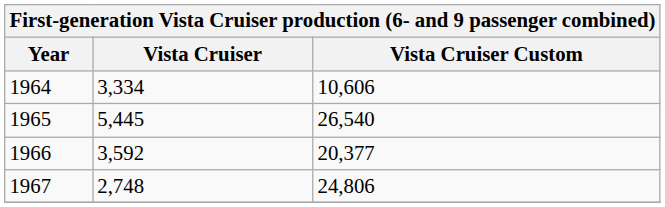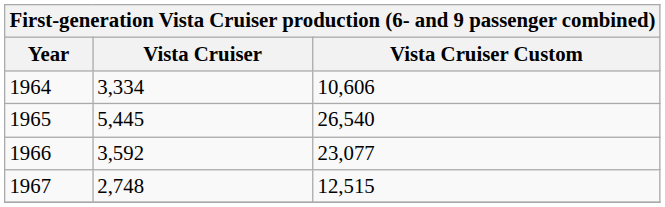1966 | Vista Cruiser Custom: 20,377 -> 23,077
1967 | Vista Cruiser Custom: 24,806 -> 12,515
